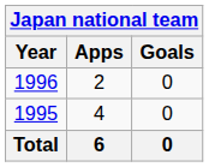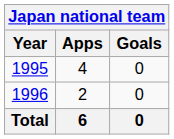rows swapped: 1995 <-> 1996
